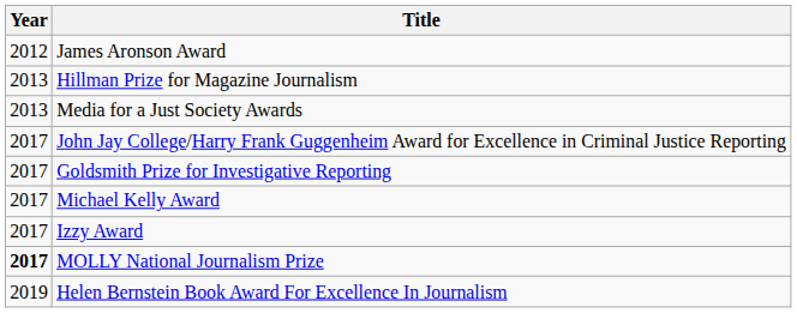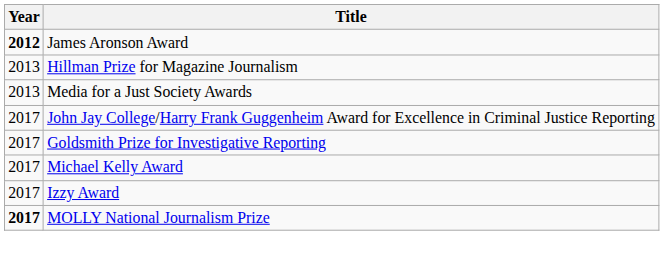James Aronson Award | Year: normal -> bold
- row: 2019 | Helen Bernstein Book Award For Excellence In Journalism
